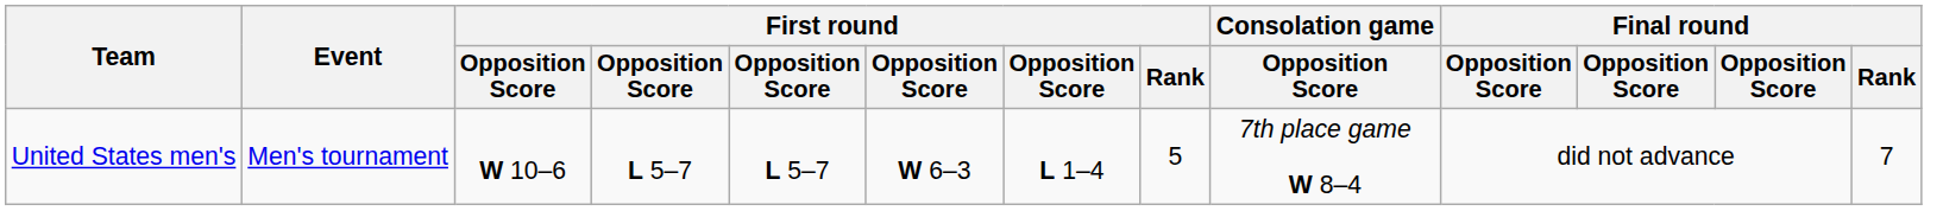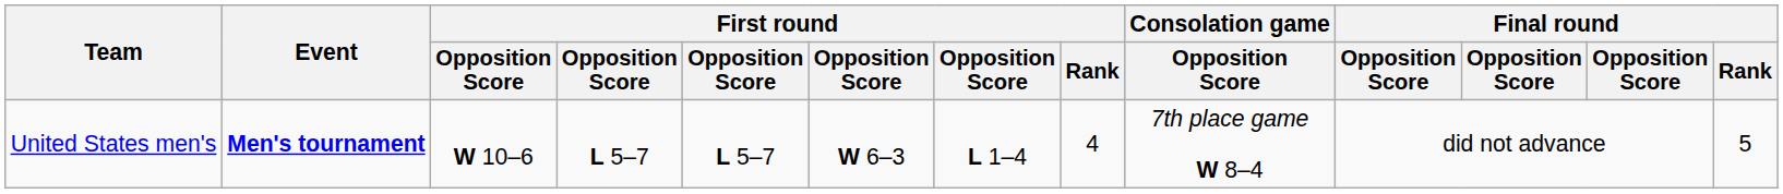United States men's | Event: normal -> bold
United States men's | First round / Rank: 5 -> 4
United States men's | Final round / Rank: 7 -> 5
